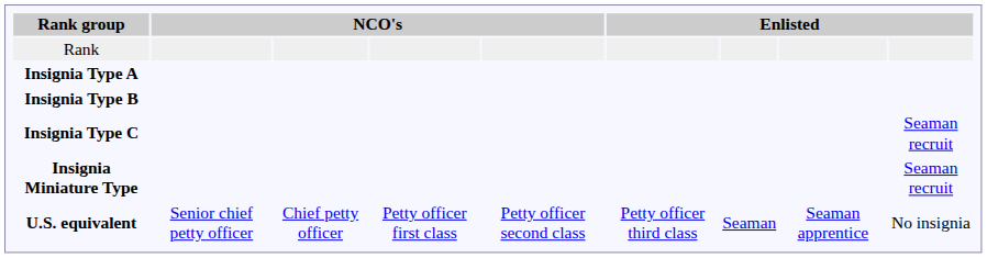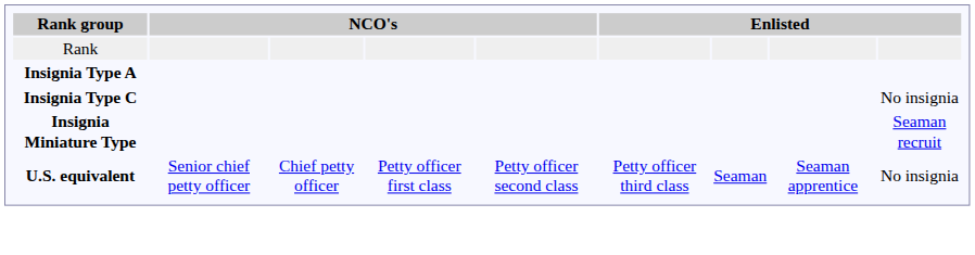- row: Insignia Type B
Insignia Type C | column 9: Seaman recruit -> No insignia
